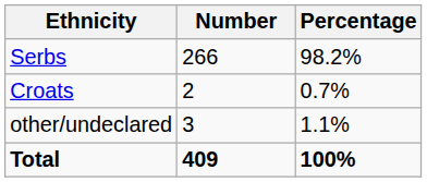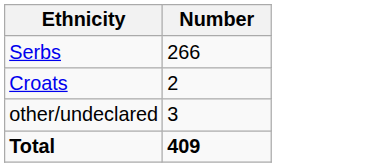- column: Percentage | 98.2% | 0.7% | 1.1% | 100%
